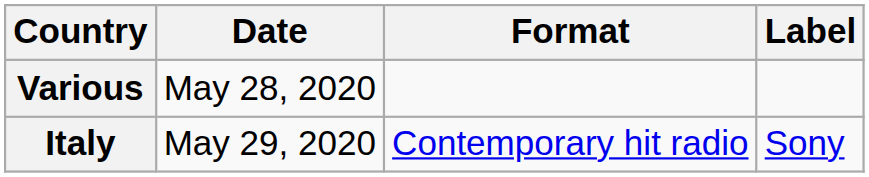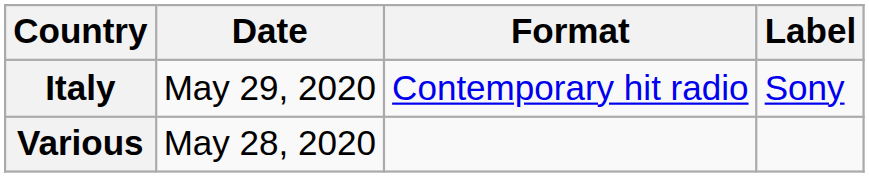rows swapped: Various <-> Italy
